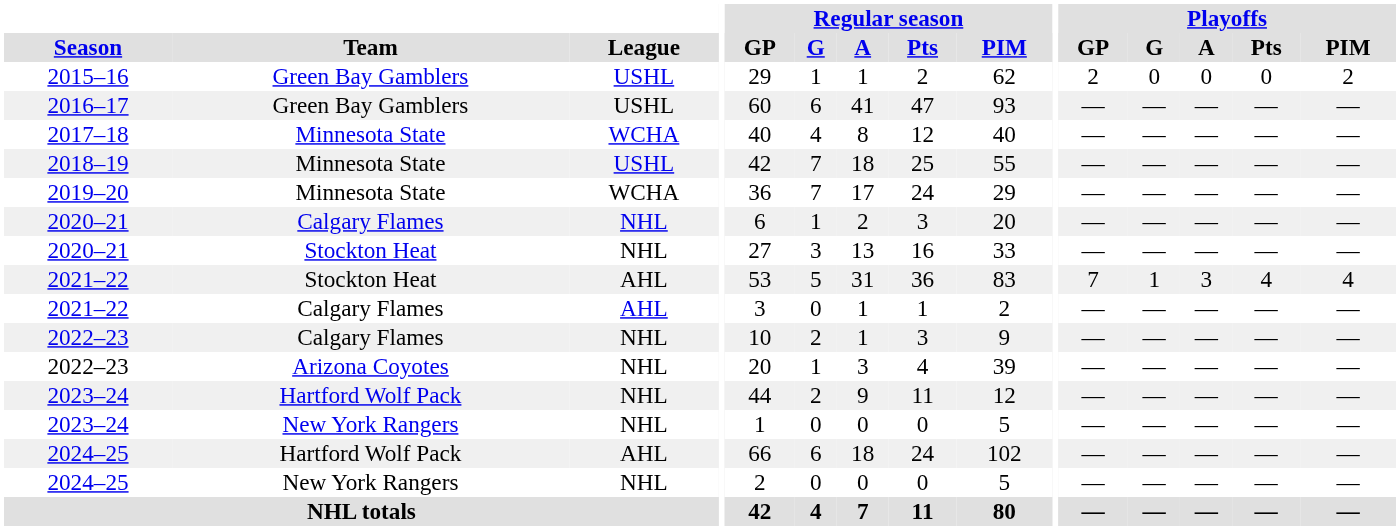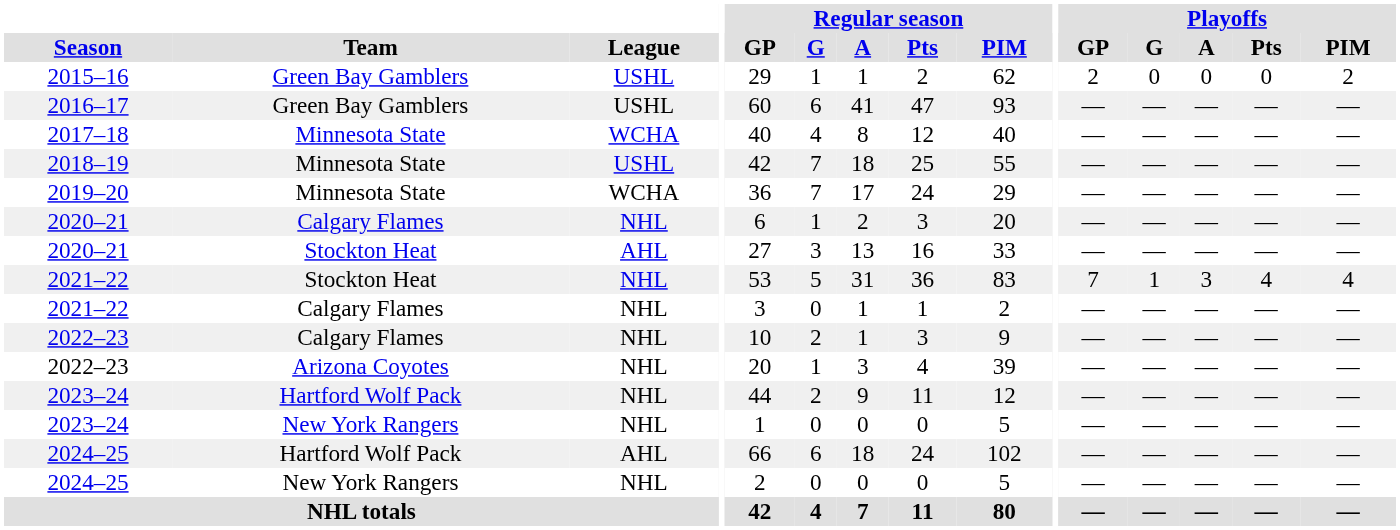2020–21 / Stockton Heat | League: NHL -> AHL
2021–22 / Stockton Heat | League: AHL -> NHL
2021–22 / Calgary Flames | League: AHL -> NHL
